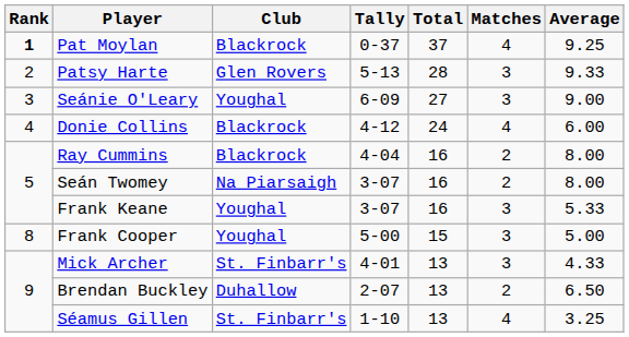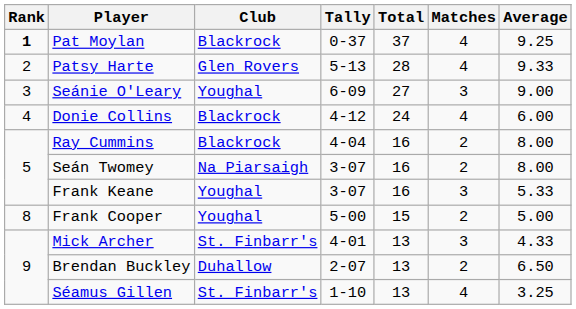Patsy Harte | Matches: 3 -> 4
Frank Cooper | Matches: 3 -> 2
